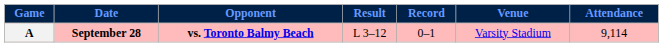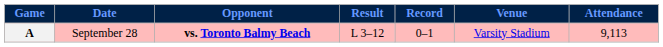A | Date: bold -> normal
A | Attendance: 9,114 -> 9,113
